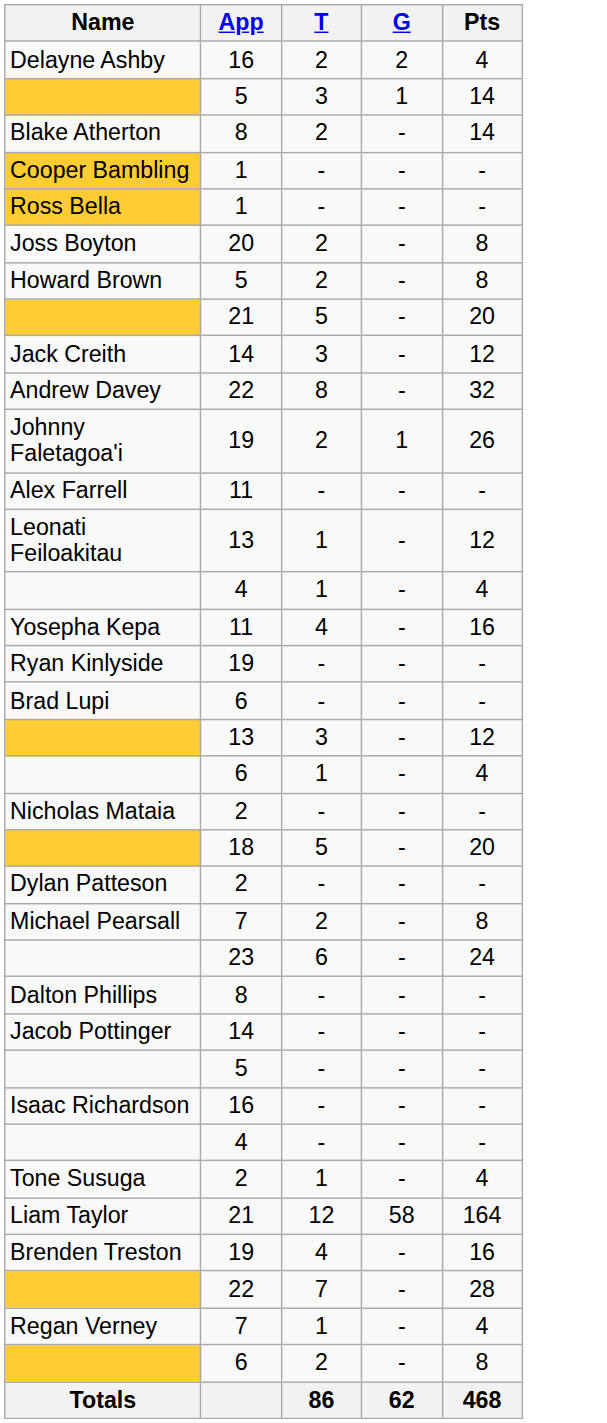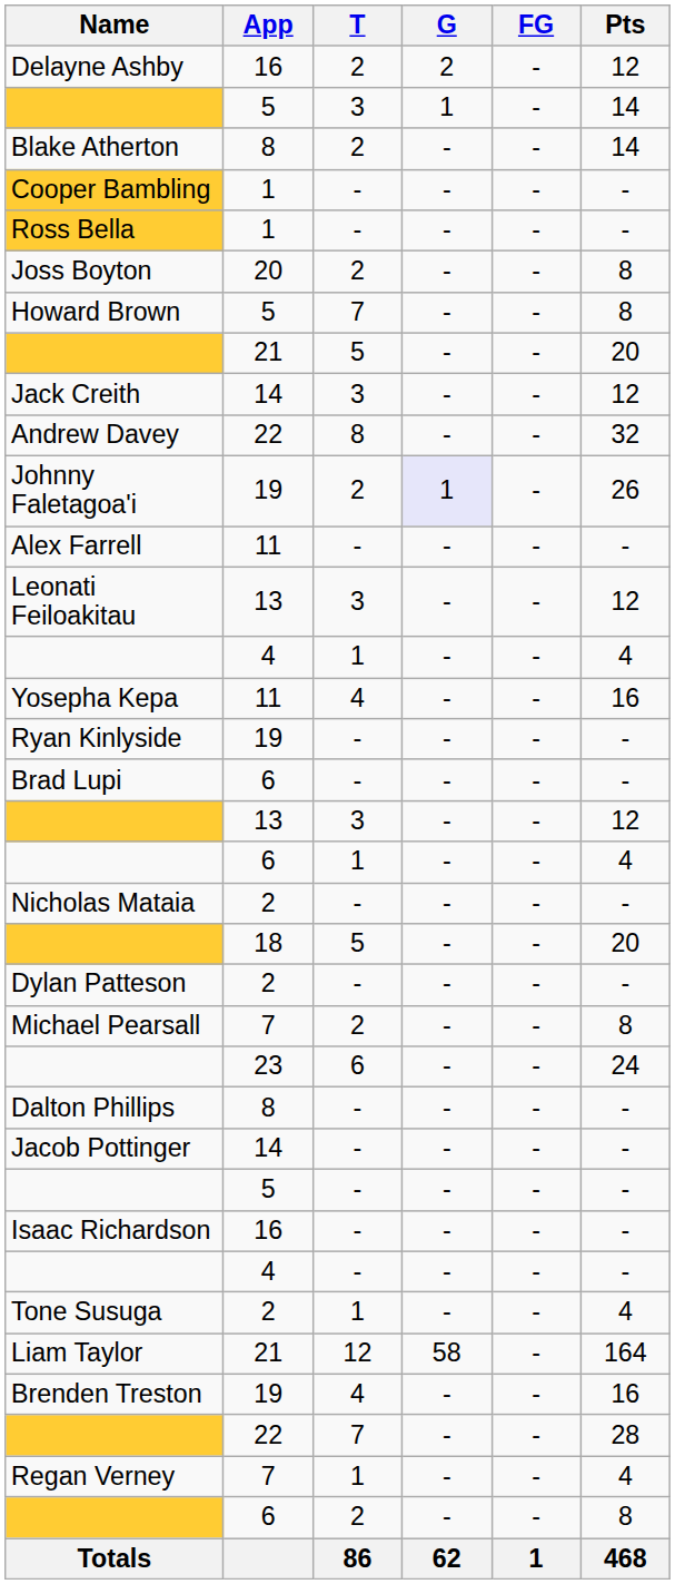+ column: FG | - | - | - | - | - | - | - | - | - | - | - | - | - | - | - | - | - | - | - | - | - | - | - | - | - | - | - | - | - | - | - | - | - | - | - | 1
Delayne Ashby | Pts: 4 -> 12
Howard Brown | T: 2 -> 7
Johnny Faletagoa'i | G: no background -> lavender background
Leonati Feiloakitau | T: 1 -> 3
